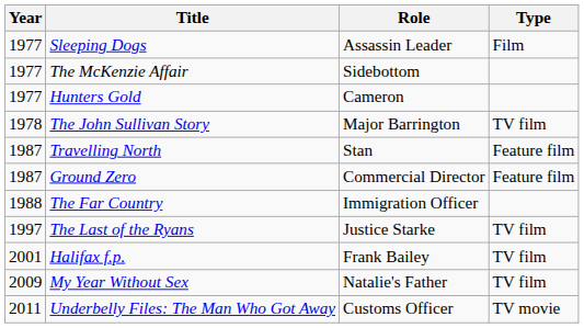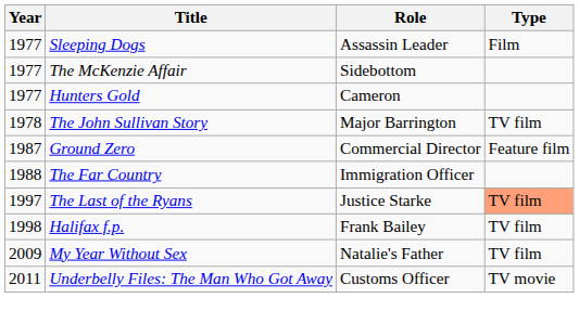- row: 1987 | Travelling North | Stan | Feature film
The Last of the Ryans | Type: no background -> lightsalmon background
Halifax f.p. | Year: 2001 -> 1998
